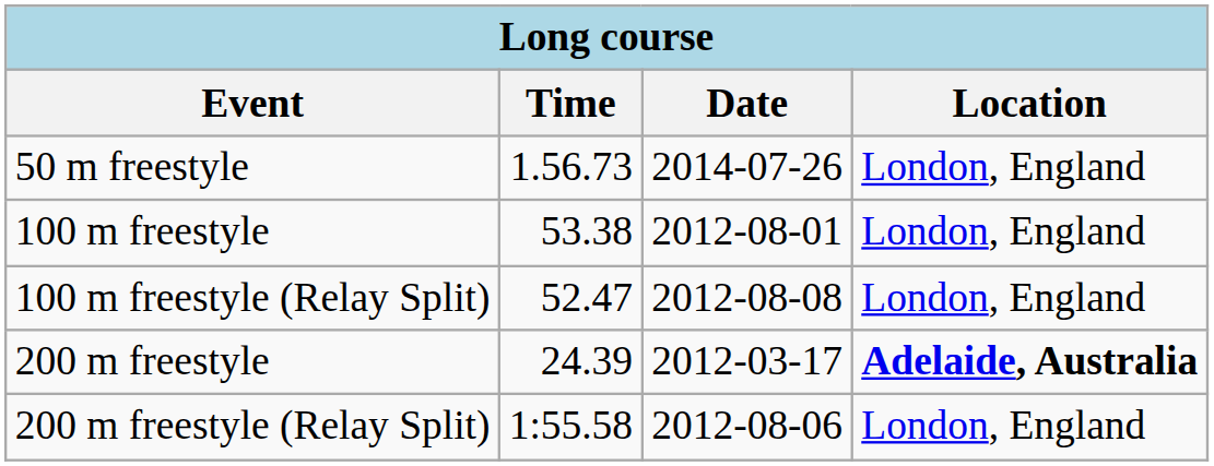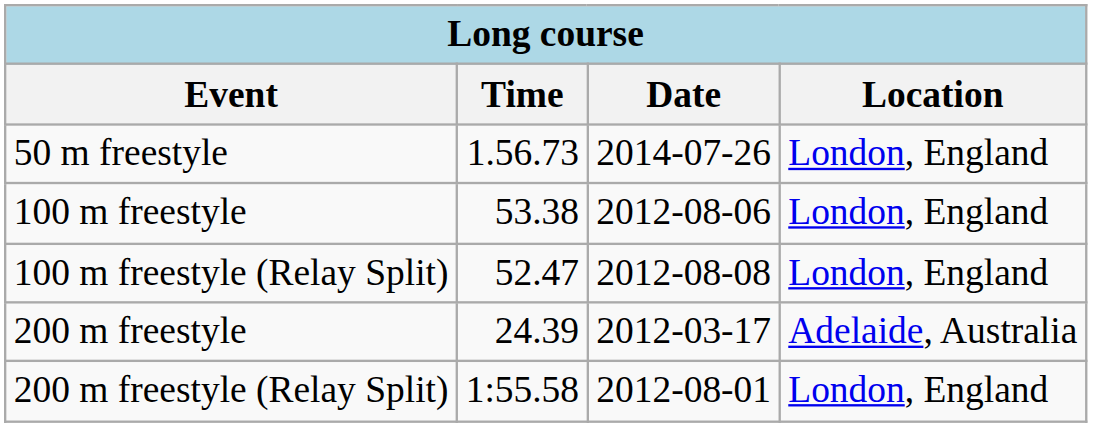100 m freestyle | Date: 2012-08-01 -> 2012-08-06
200 m freestyle | Location: bold -> normal
200 m freestyle (Relay Split) | Date: 2012-08-06 -> 2012-08-01
